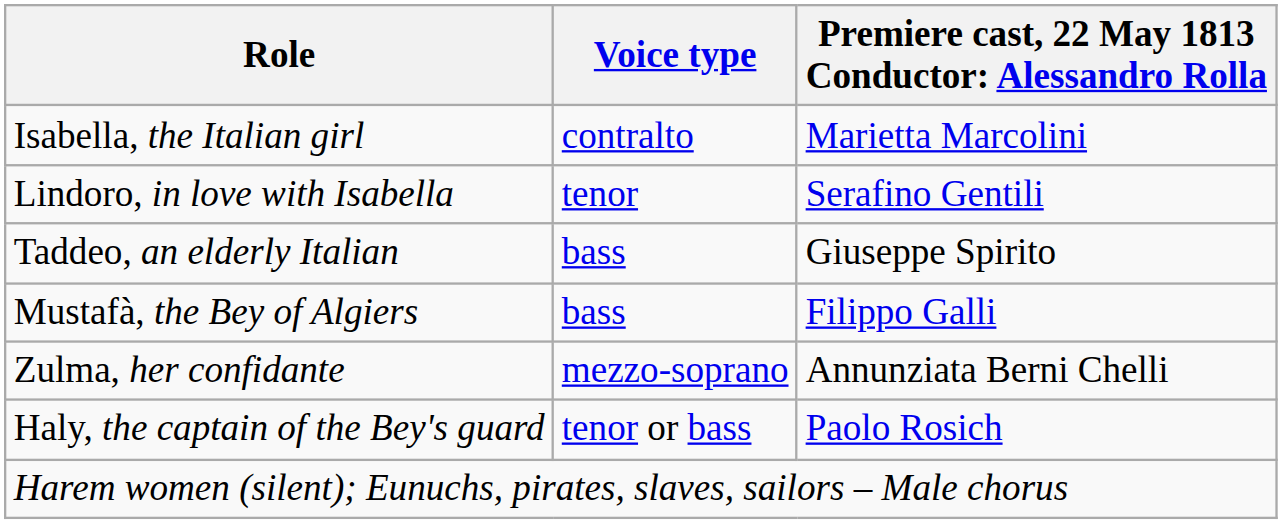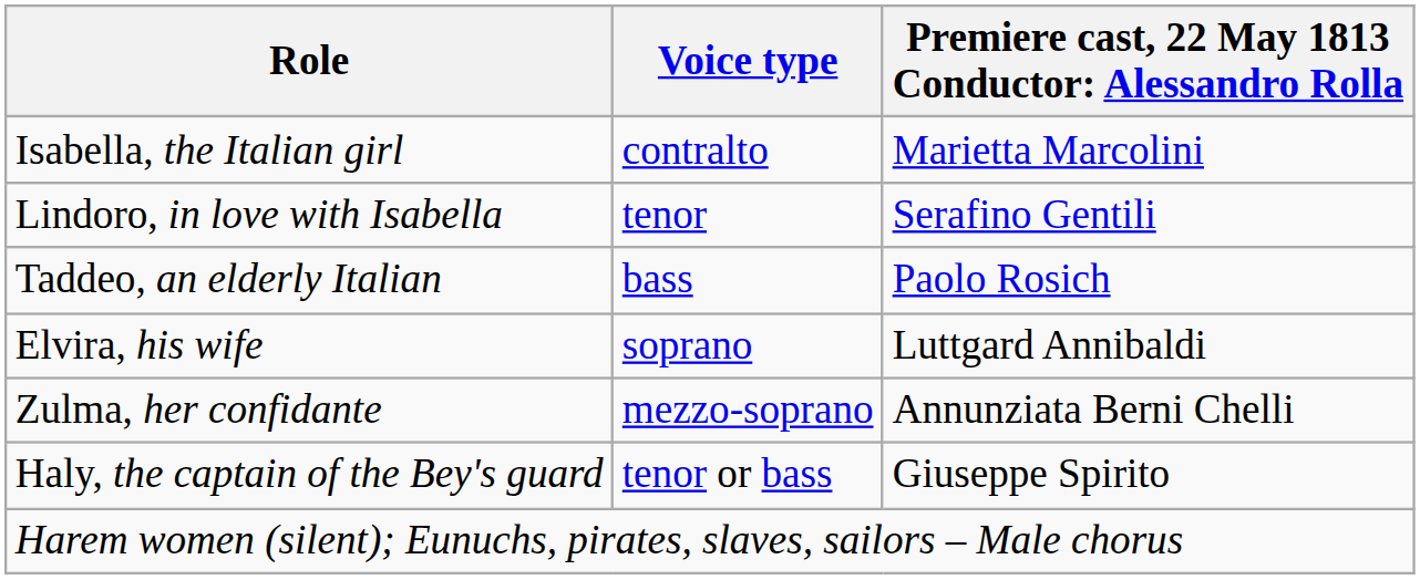Taddeo, an elderly Italian | column 3: Giuseppe Spirito -> Paolo Rosich
- row: Mustafà, the Bey of Algiers | bass | Filippo Galli
+ row: Elvira, his wife | soprano | Luttgard Annibaldi
Haly, the captain of the Bey's guard | column 3: Paolo Rosich -> Giuseppe Spirito
